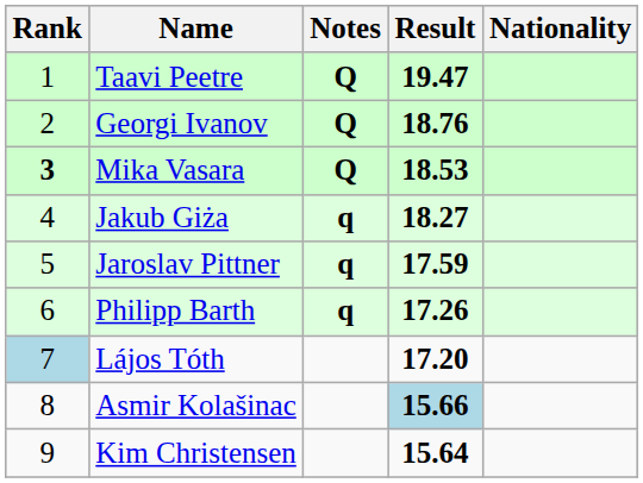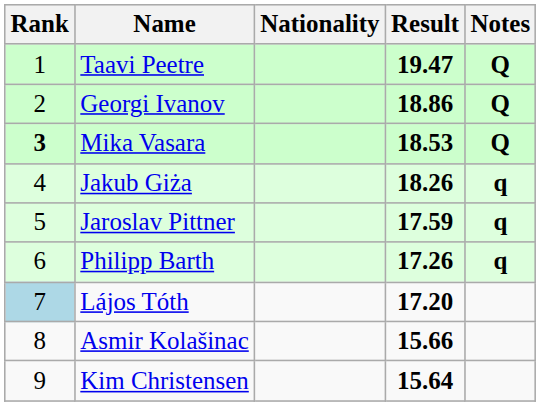columns swapped: Nationality <-> Notes
Georgi Ivanov | Result: 18.76 -> 18.86
Jakub Giża | Result: 18.27 -> 18.26
Asmir Kolašinac | Result: lightblue background -> no background
